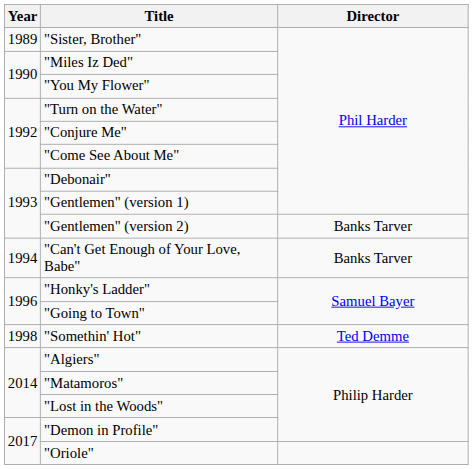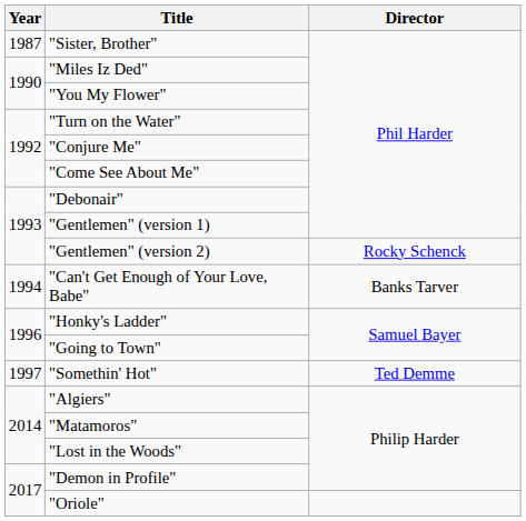"Sister, Brother" | Year: 1989 -> 1987
"Gentlemen" (version 2) | Director: Banks Tarver -> Rocky Schenck
"Somethin' Hot" | Year: 1998 -> 1997
